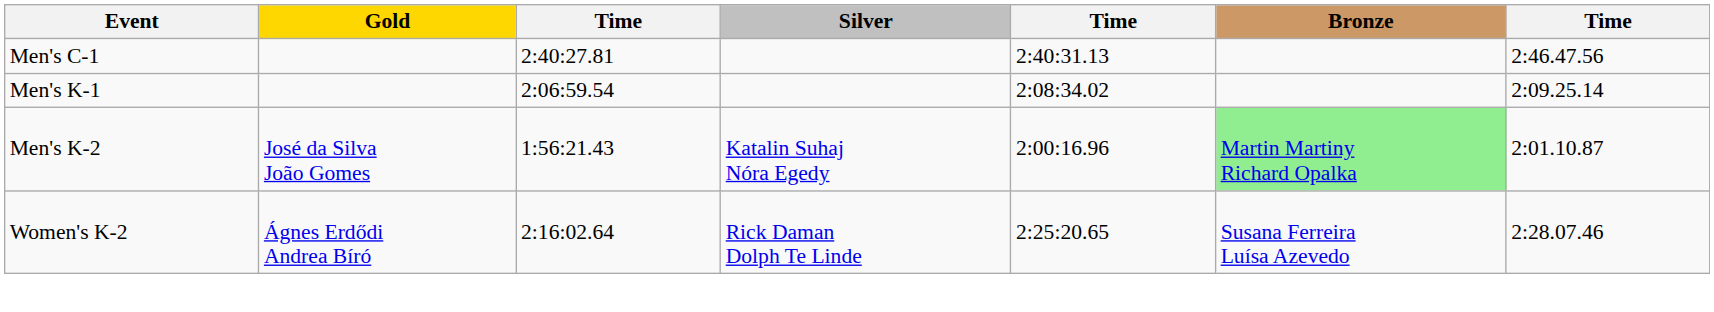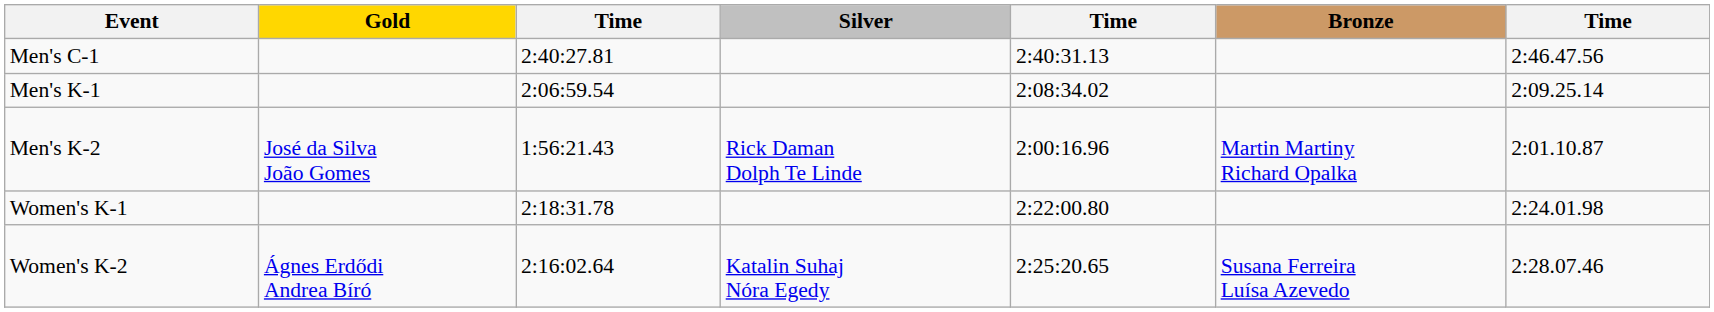Men's K-2 | Silver: Katalin Suhaj Nóra Egedy -> Rick Daman Dolph Te Linde
Men's K-2 | Bronze: lightgreen background -> no background
+ row: Women's K-1 | 2:18:31.78 | 2:22:00.80 | 2:24.01.98
Women's K-2 | Silver: Rick Daman Dolph Te Linde -> Katalin Suhaj Nóra Egedy
